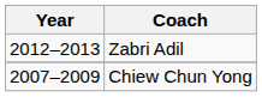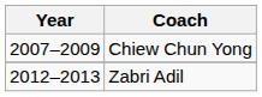rows swapped: Zabri Adil <-> Chiew Chun Yong
